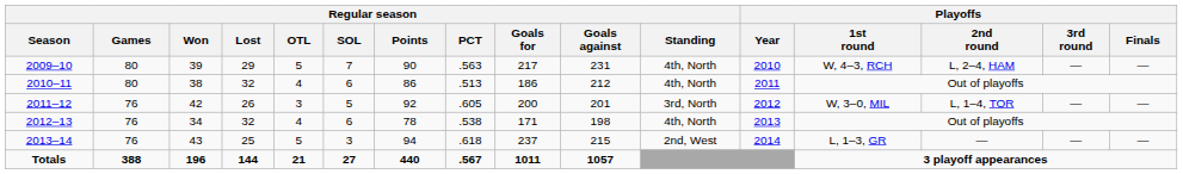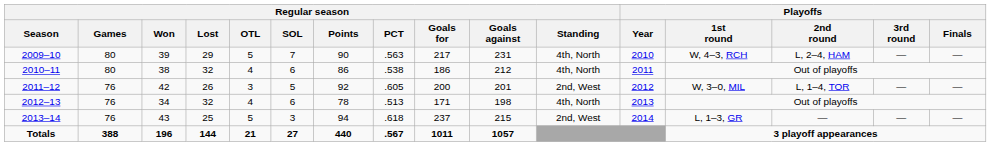2010–11 | Regular season / PCT: .513 -> .538
2011–12 | Regular season / Standing: 3rd, North -> 2nd, West
2012–13 | Regular season / PCT: .538 -> .513
